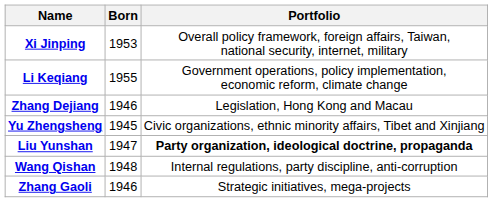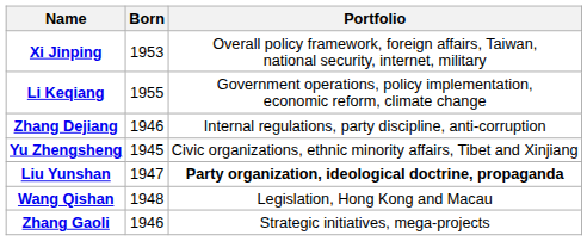Zhang Dejiang | Portfolio: Legislation, Hong Kong and Macau -> Internal regulations, party discipline, anti-corruption
Wang Qishan | Portfolio: Internal regulations, party discipline, anti-corruption -> Legislation, Hong Kong and Macau
